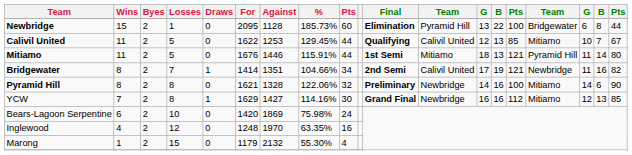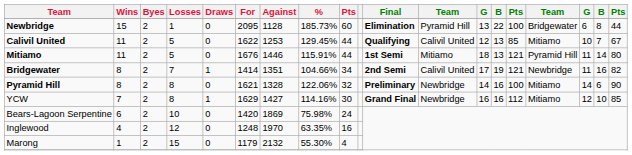YCW | column 18: 13 -> 10
